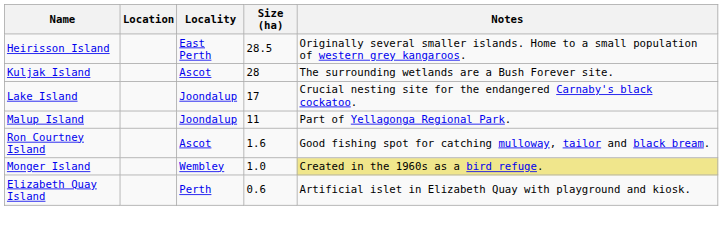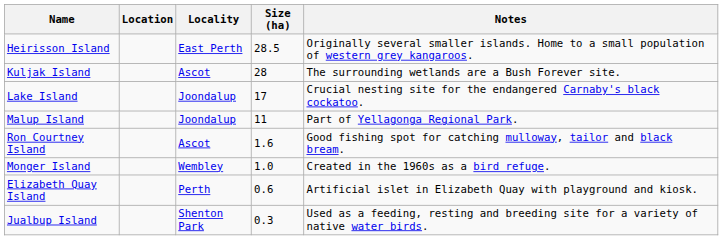Monger Island | Notes: khaki background -> no background
+ row: Jualbup Island | Shenton Park | 0.3 | Used as a feeding, resting and breeding site for a variety of native water birds.
